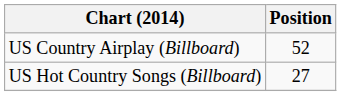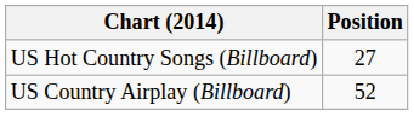rows swapped: US Country Airplay (Billboard) <-> US Hot Country Songs (Billboard)
